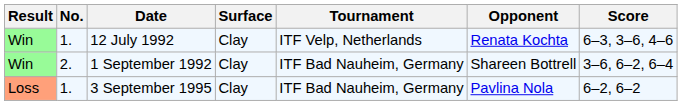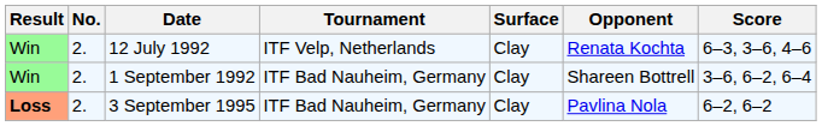columns swapped: Tournament <-> Surface
12 July 1992 | No.: 1. -> 2.
3 September 1995 | Result: normal -> bold
3 September 1995 | No.: 1. -> 2.
